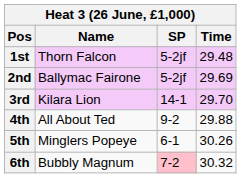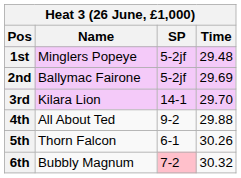1st | Name: Thorn Falcon -> Minglers Popeye
5th | Name: Minglers Popeye -> Thorn Falcon
